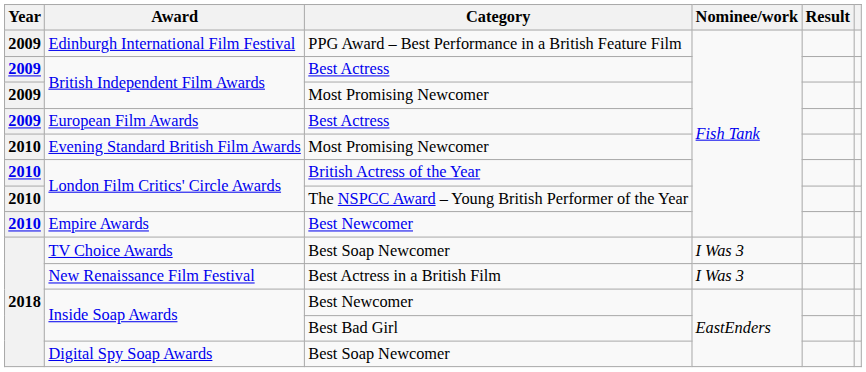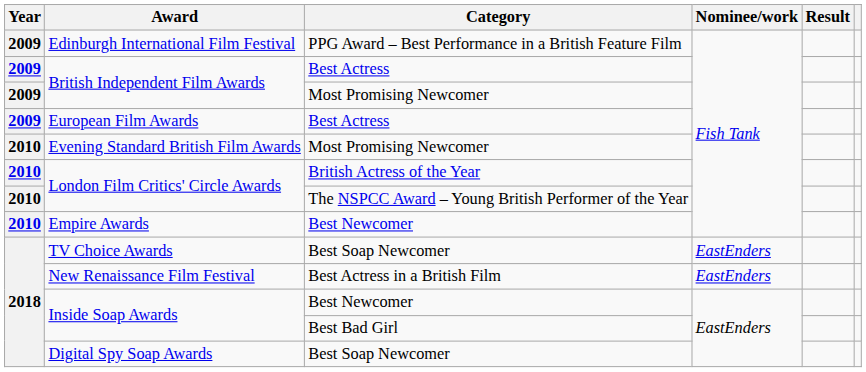TV Choice Awards | Nominee/work: I Was 3 -> EastEnders
New Renaissance Film Festival | Nominee/work: I Was 3 -> EastEnders
